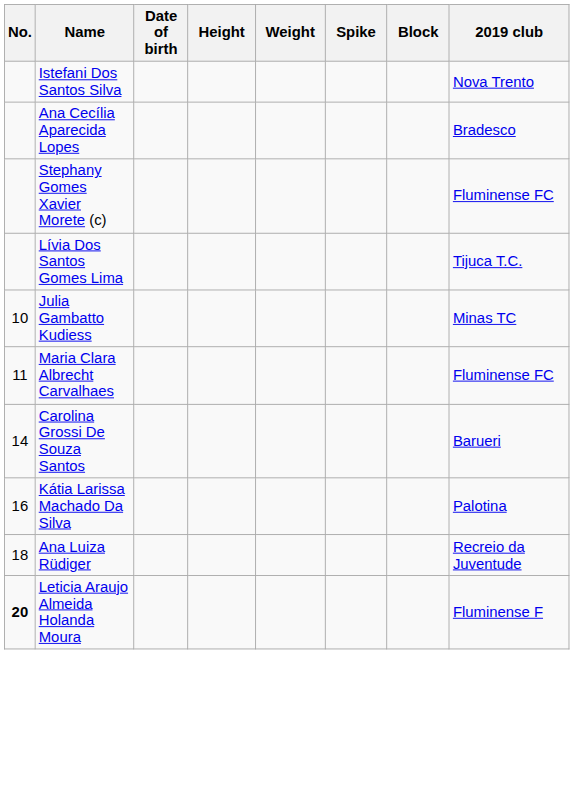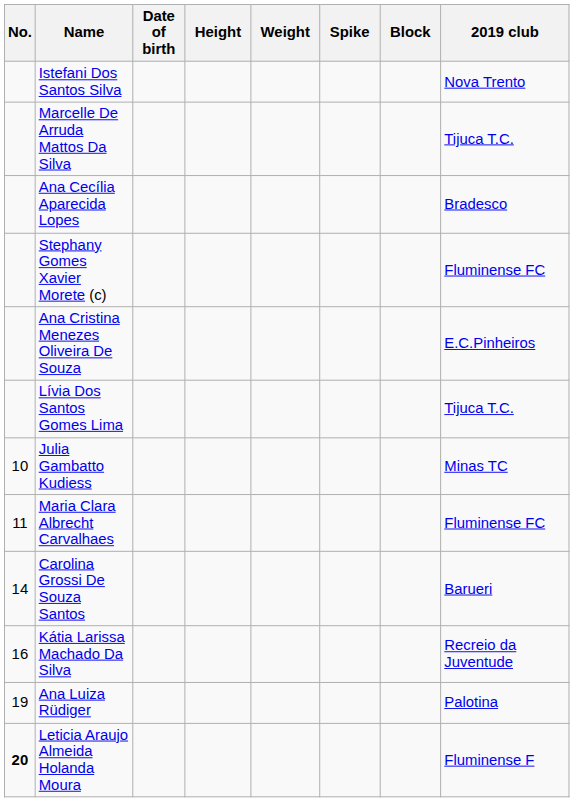+ row: Marcelle De Arruda Mattos Da Silva | Tijuca T.C.
+ row: Ana Cristina Menezes Oliveira De Souza | E.C.Pinheiros
Kátia Larissa Machado Da Silva | 2019 club: Palotina -> Recreio da Juventude
Ana Luiza Rüdiger | No.: 18 -> 19
Ana Luiza Rüdiger | 2019 club: Recreio da Juventude -> Palotina
